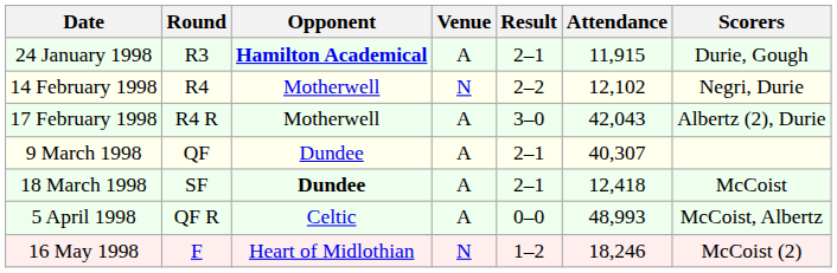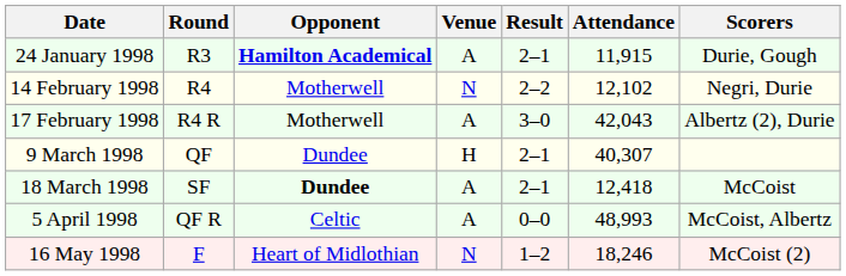9 March 1998 | Venue: A -> H
